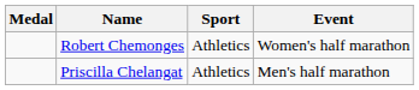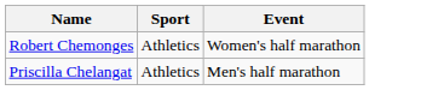- column: Medal
